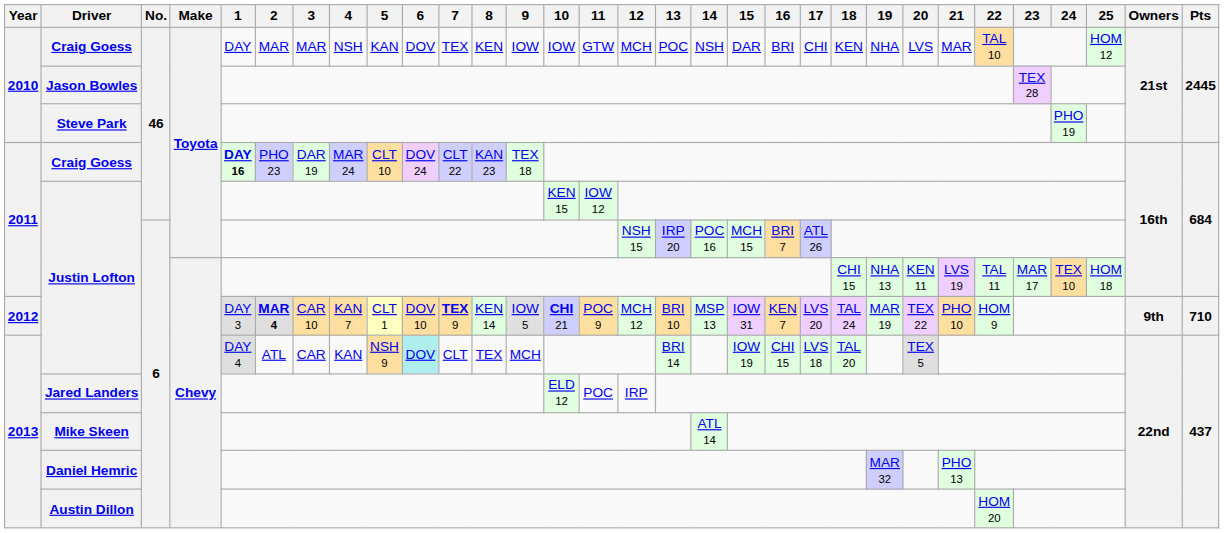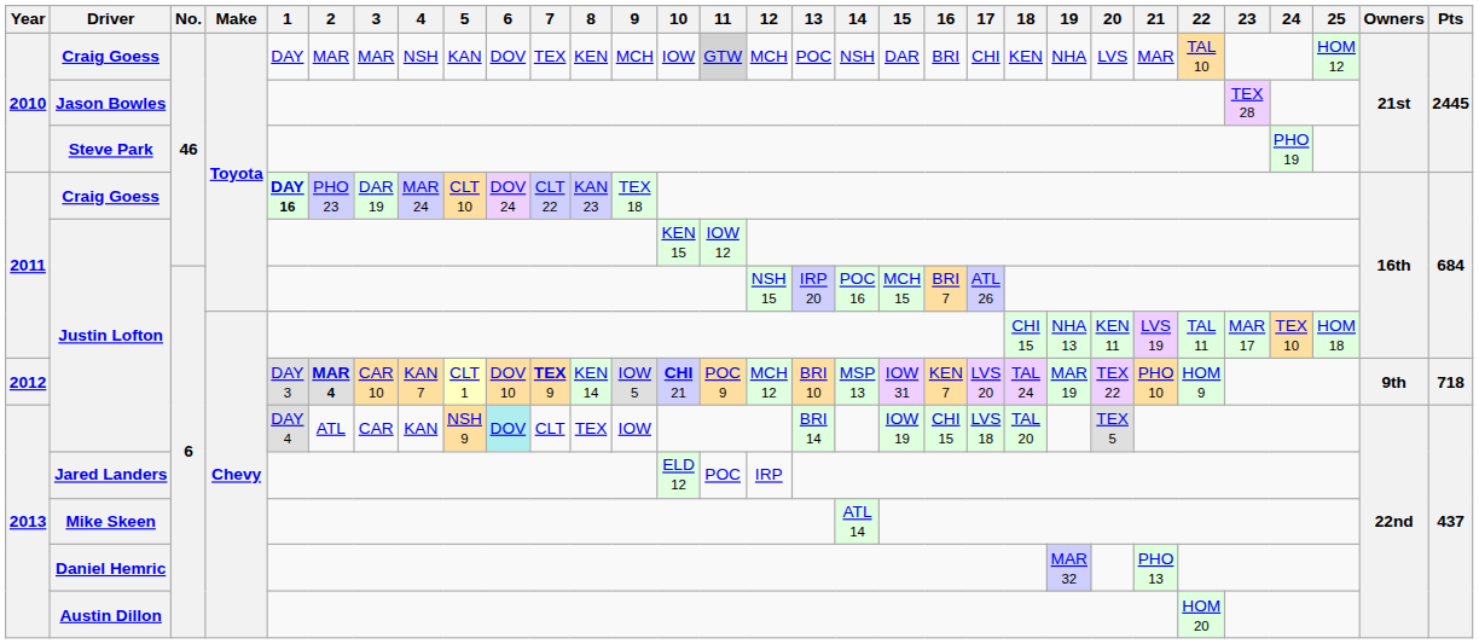2010 / Craig Goess | 9: IOW -> MCH
2010 / Craig Goess | 11: no background -> lightgrey background
2012 / Justin Lofton | Pts: 710 -> 718
2013 / Justin Lofton | 9: MCH -> IOW
